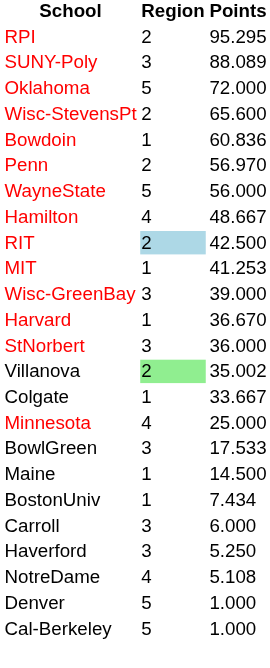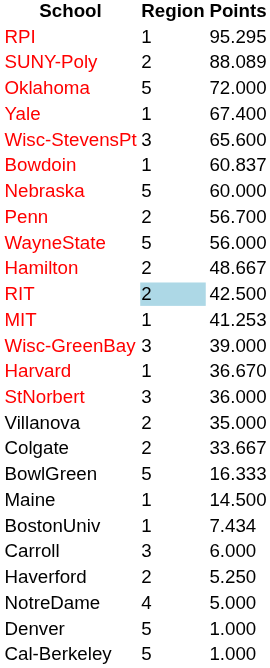RPI | Region: 2 -> 1
SUNY-Poly | Region: 3 -> 2
+ row: Yale | 1 | 67.400
Wisc-StevensPt | Region: 2 -> 3
Bowdoin | Points: 60.836 -> 60.837
+ row: Nebraska | 5 | 60.000
Penn | Points: 56.970 -> 56.700
Hamilton | Region: 4 -> 2
Villanova | Region: lightgreen background -> no background
Villanova | Points: 35.002 -> 35.000
Colgate | Region: 1 -> 2
- row: Minnesota | 4 | 25.000
BowlGreen | Region: 3 -> 5
BowlGreen | Points: 17.533 -> 16.333
Haverford | Region: 3 -> 2
NotreDame | Points: 5.108 -> 5.000
